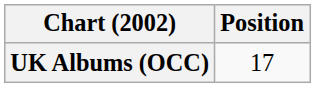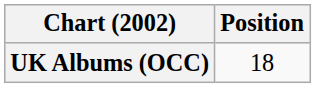UK Albums (OCC) | Position: 17 -> 18
